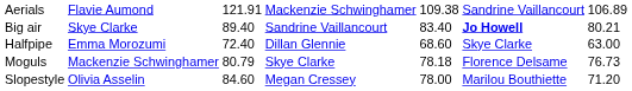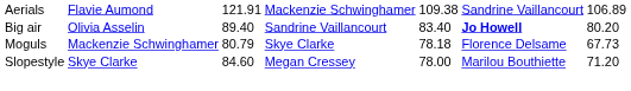Big air | column 2: Skye Clarke -> Olivia Asselin
Big air | column 7: 80.21 -> 80.20
- row: Halfpipe | Emma Morozumi | 72.40 | Dillan Glennie | 68.60 | Skye Clarke | 63.00
Moguls | column 7: 76.73 -> 67.73
Slopestyle | column 2: Olivia Asselin -> Skye Clarke
